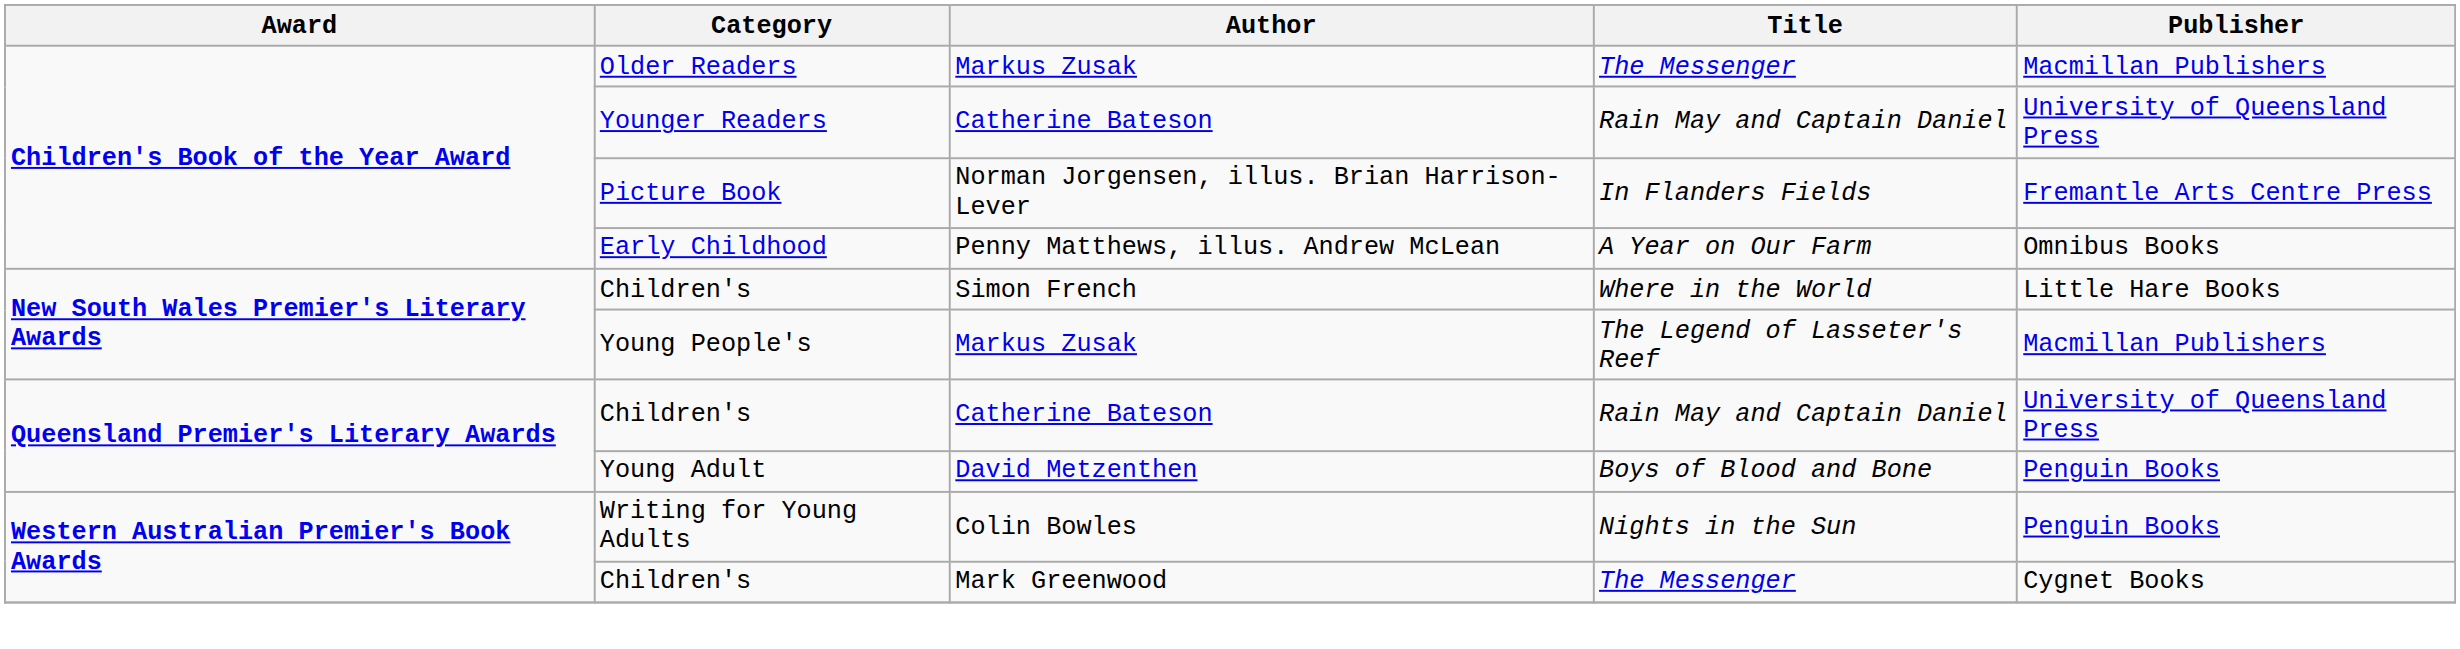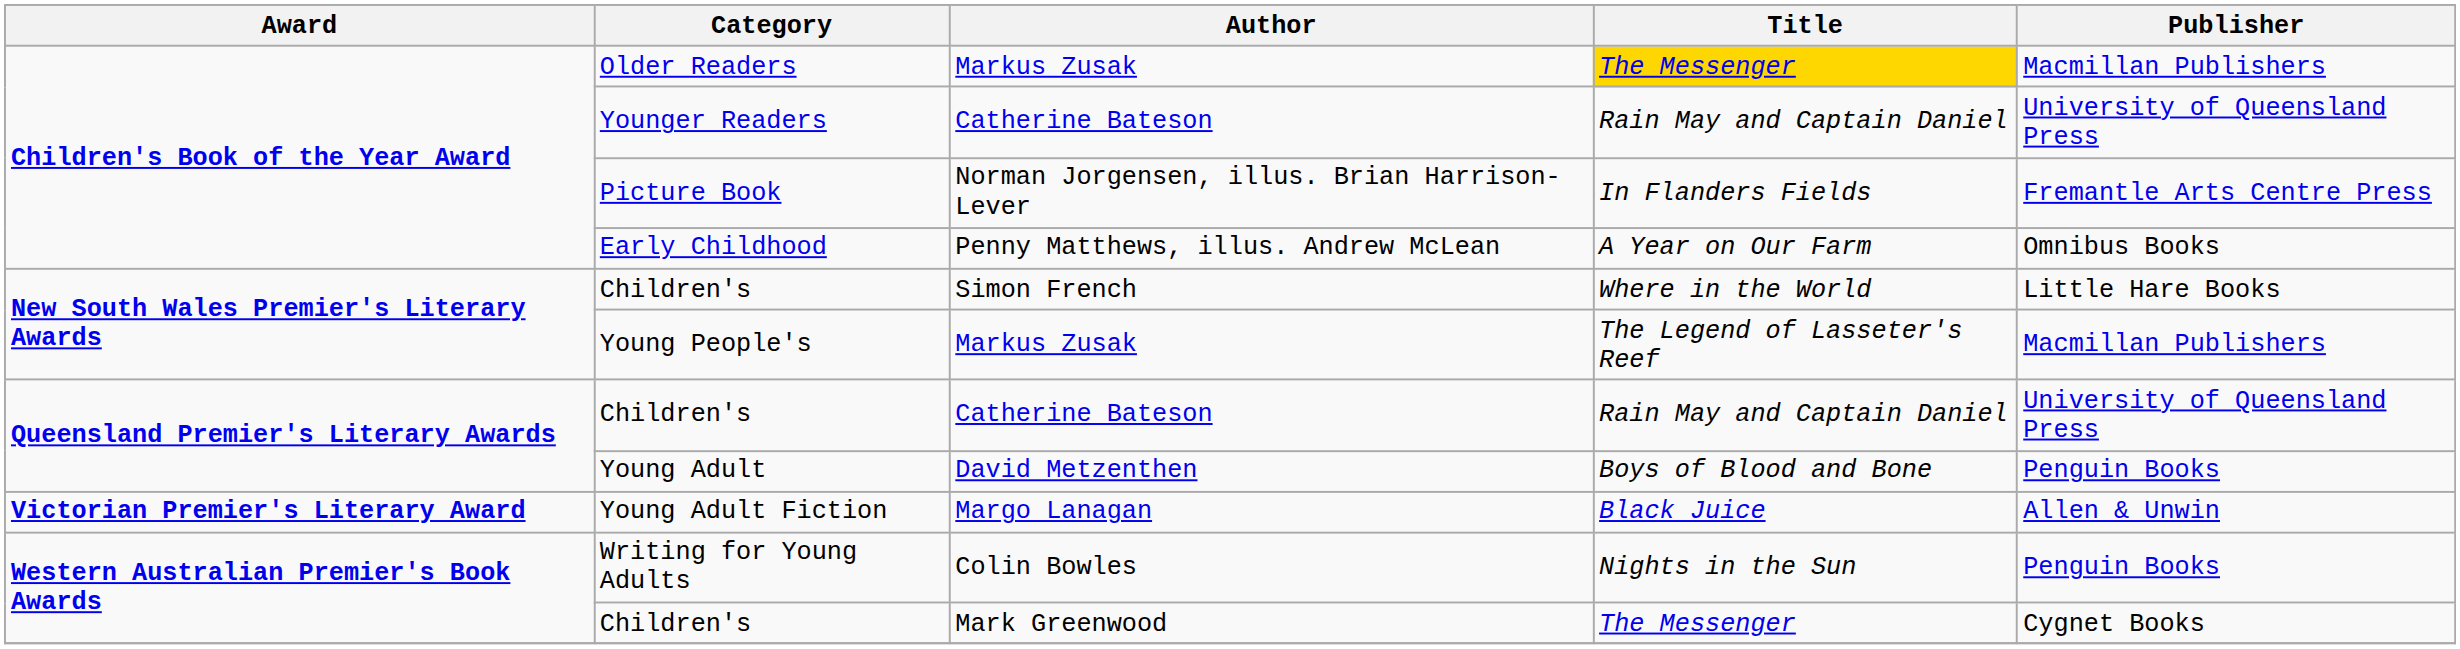Older Readers | Title: no background -> gold background
+ row: Victorian Premier's Literary Award | Young Adult Fiction | Margo Lanagan | Black Juice | Allen & Unwin
